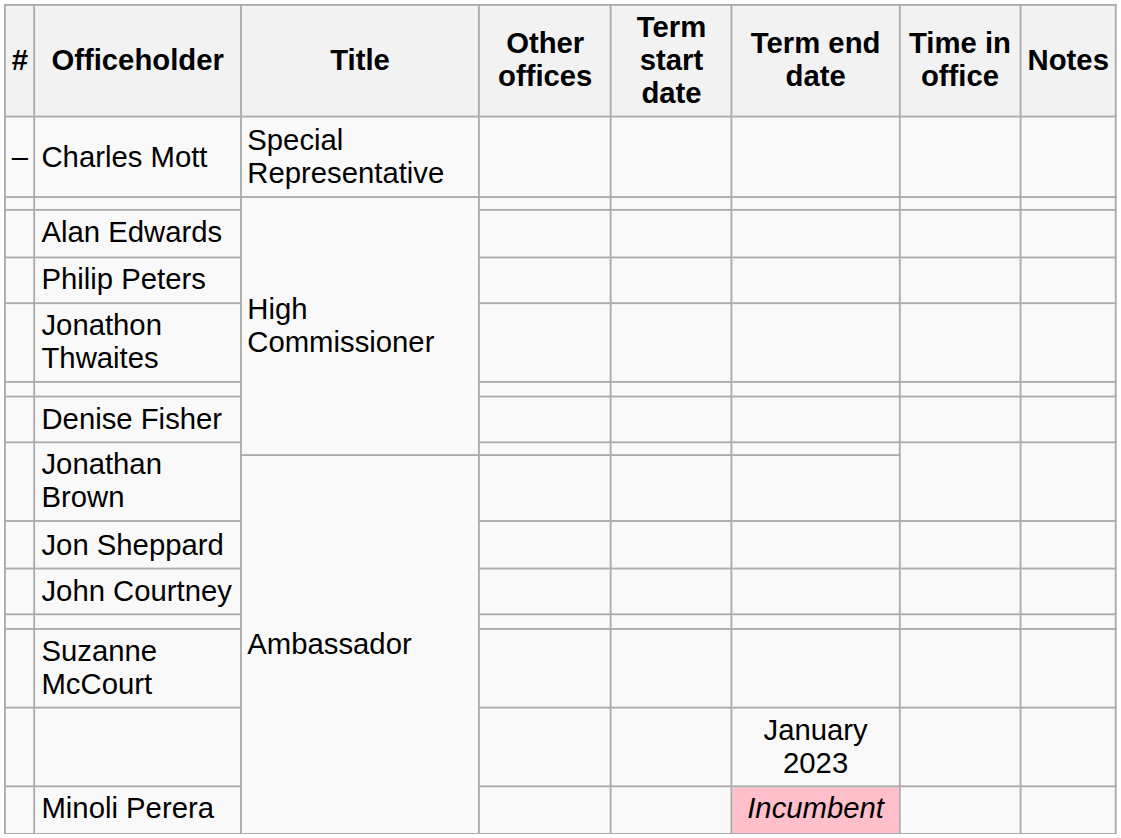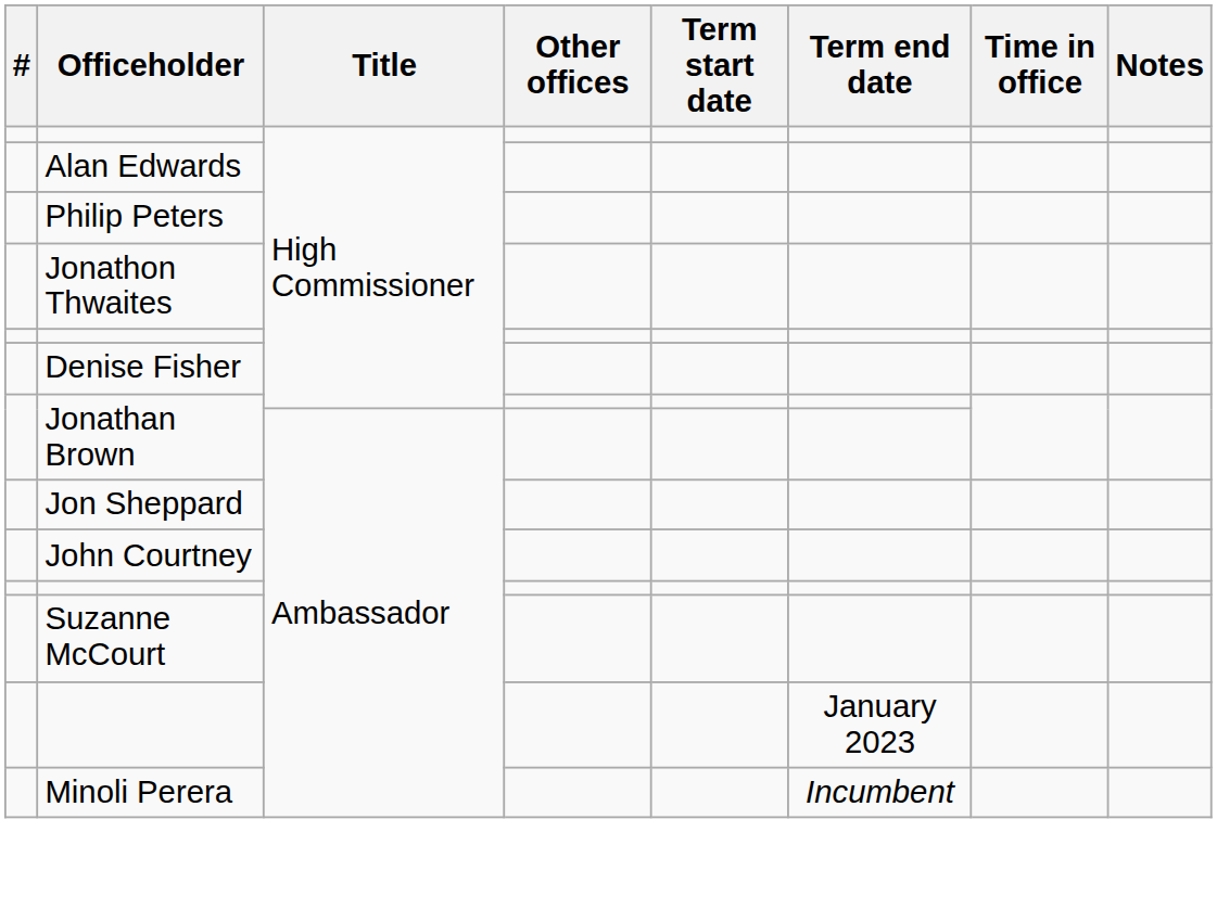- row: – | Charles Mott | Special Representative
Minoli Perera | Term end date: pink background -> no background
